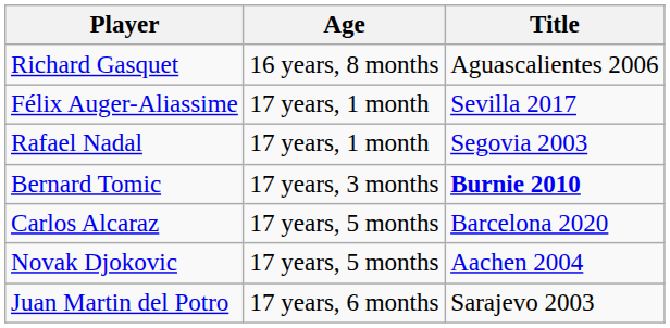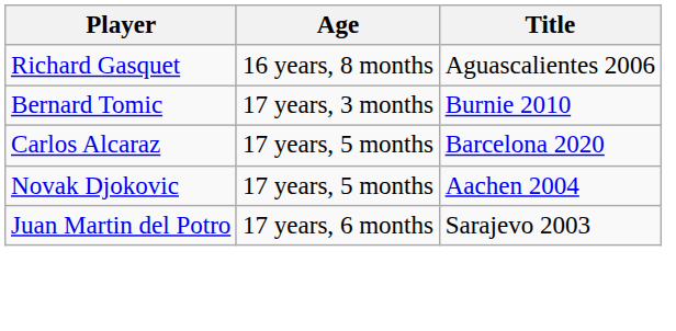- row: Félix Auger-Aliassime | 17 years, 1 month | Sevilla 2017
- row: Rafael Nadal | 17 years, 1 month | Segovia 2003
Bernard Tomic | Title: bold -> normal
